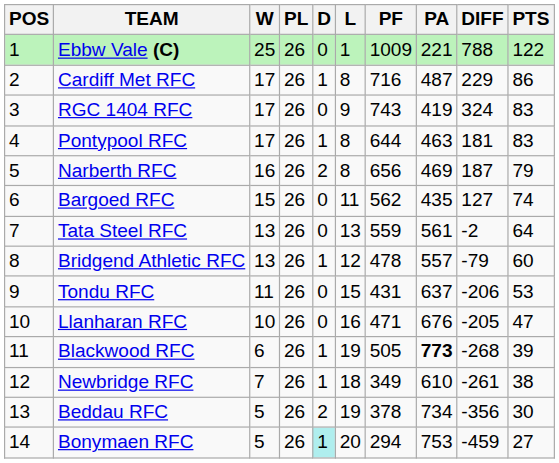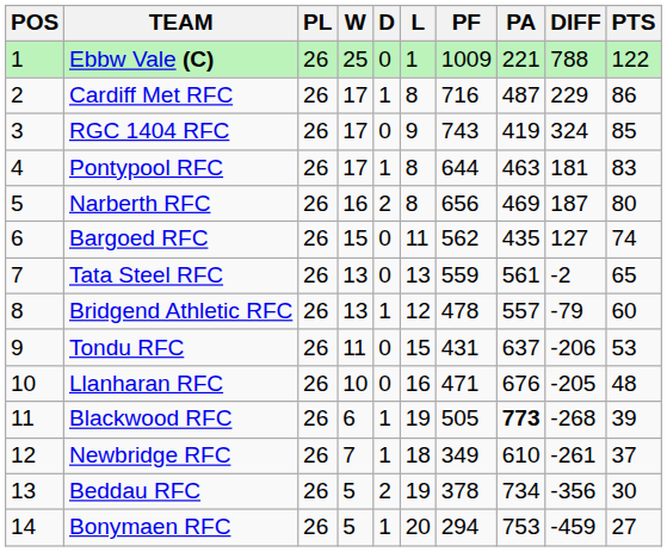columns swapped: PL <-> W
RGC 1404 RFC | PTS: 83 -> 85
Narberth RFC | PTS: 79 -> 80
Tata Steel RFC | PTS: 64 -> 65
Llanharan RFC | PTS: 47 -> 48
Newbridge RFC | PTS: 38 -> 37
Bonymaen RFC | D: paleturquoise background -> no background
